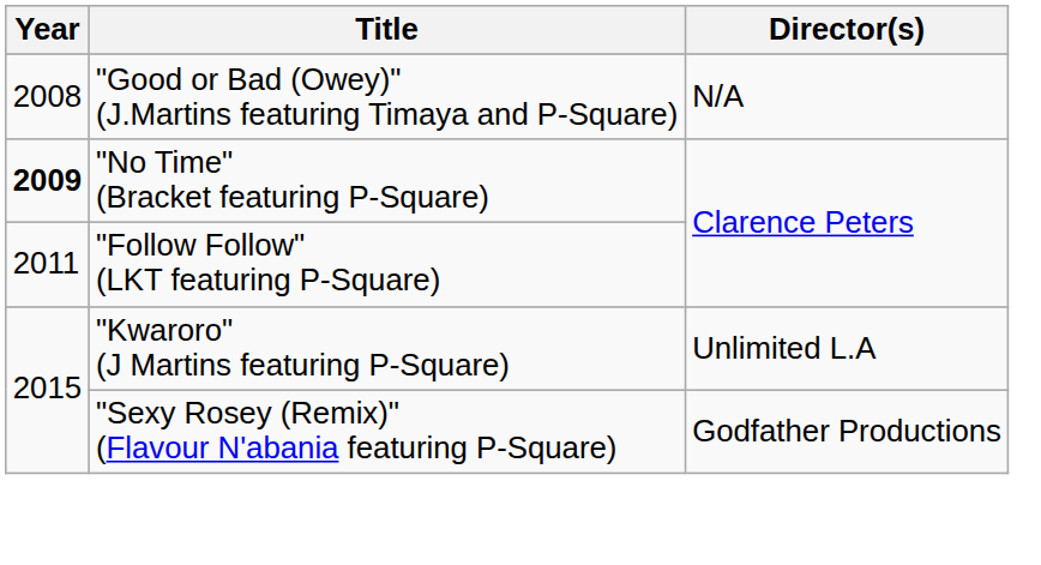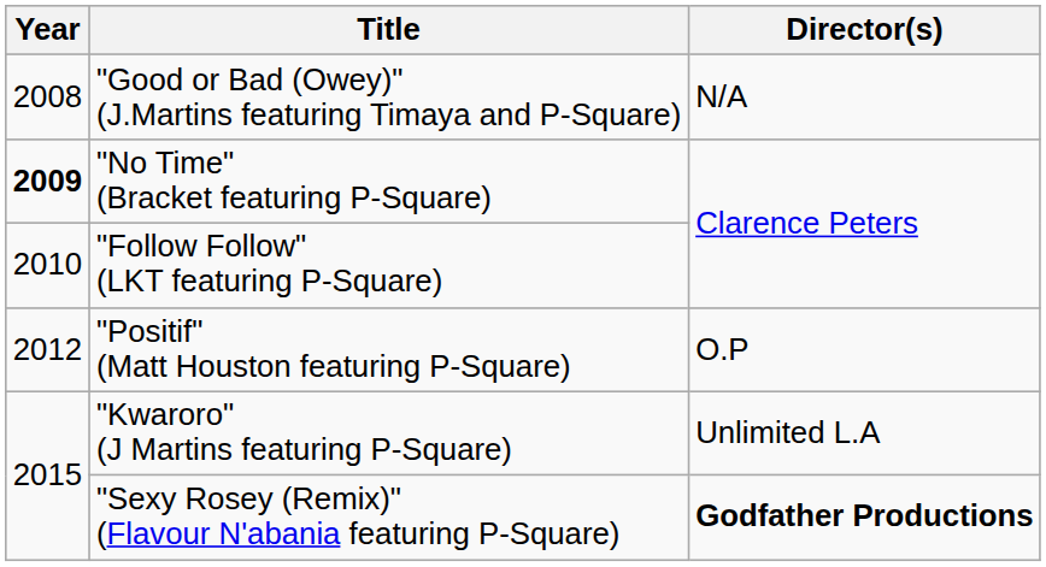"Follow Follow" (LKT featuring P-Square) | Year: 2011 -> 2010
+ row: 2012 | "Positif" (Matt Houston featuring P-Square) | O.P
"Sexy Rosey (Remix)" (Flavour N'abania featuring P-Square) | Director(s): normal -> bold
